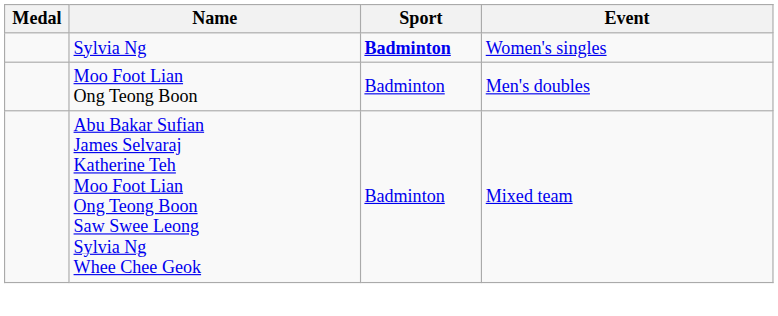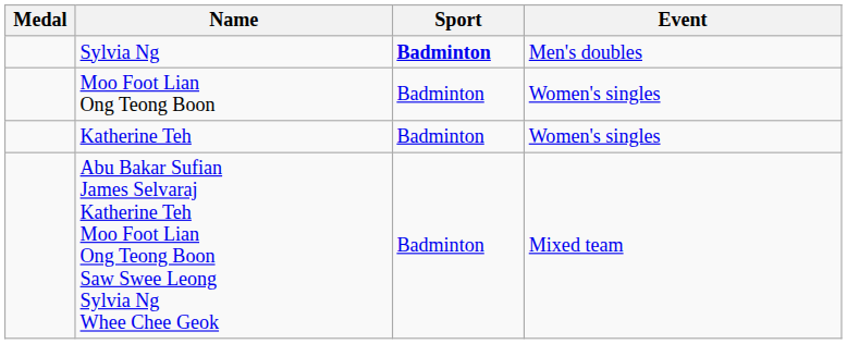Sylvia Ng | Event: Women's singles -> Men's doubles
Moo Foot Lian Ong Teong Boon | Event: Men's doubles -> Women's singles
+ row: Katherine Teh | Badminton | Women's singles
